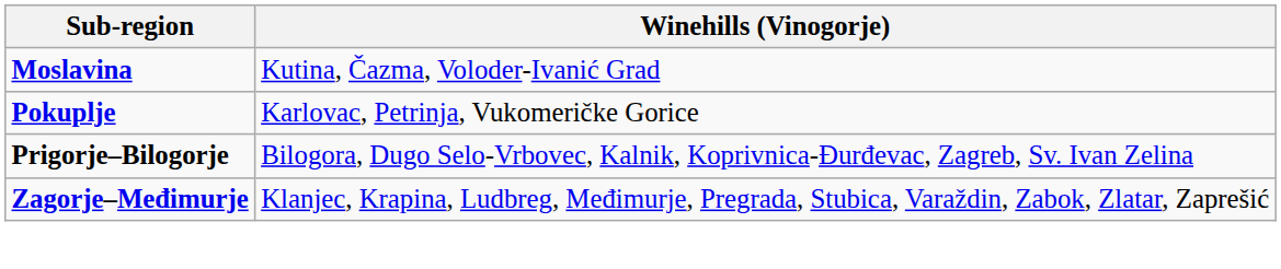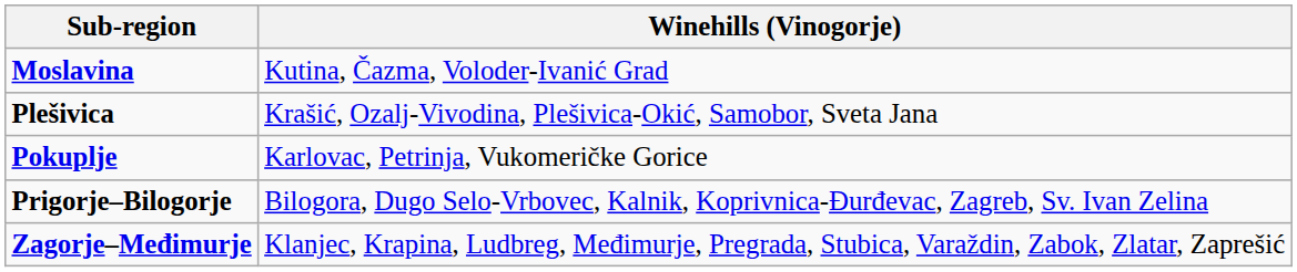+ row: Plešivica | Krašić, Ozalj-Vivodina, Plešivica-Okić, Samobor, Sveta Jana
